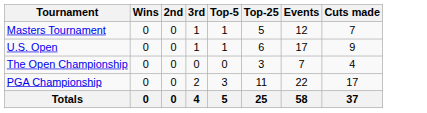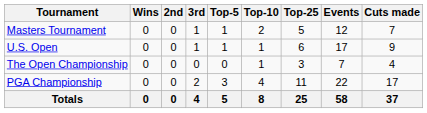+ column: Top-10 | 2 | 1 | 1 | 4 | 8
